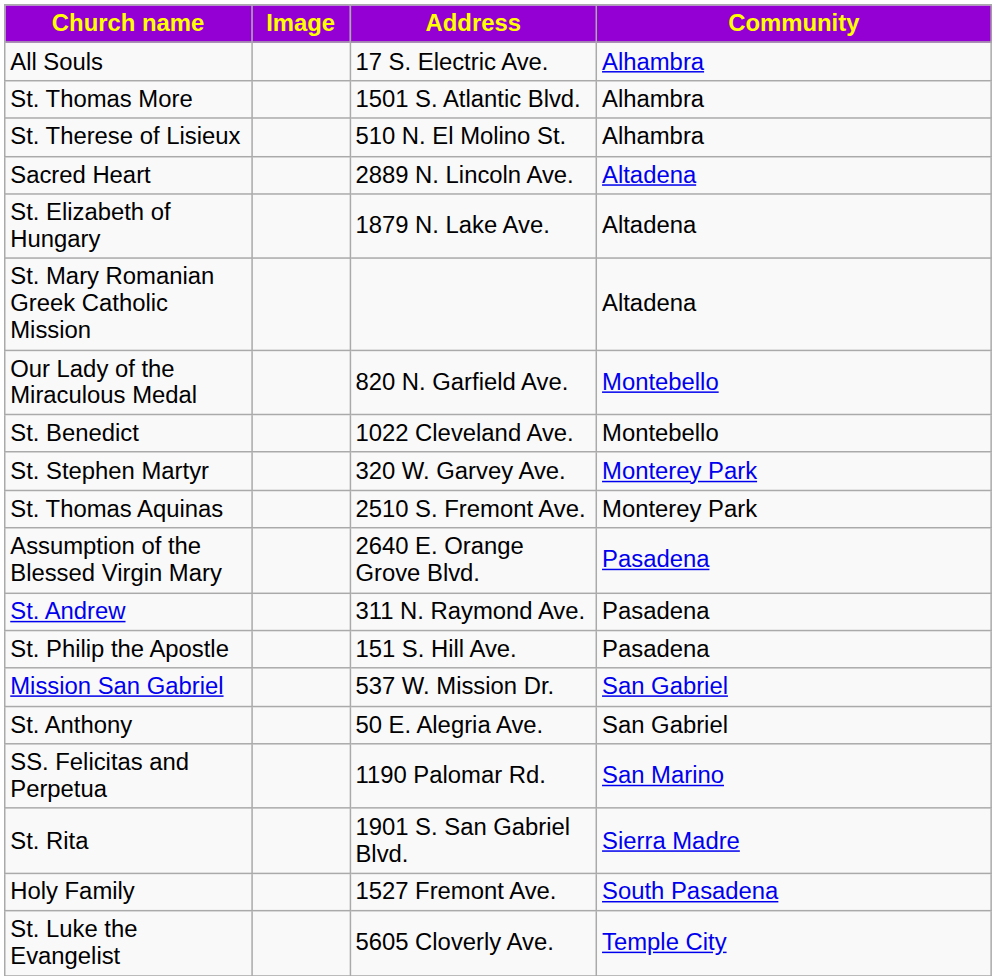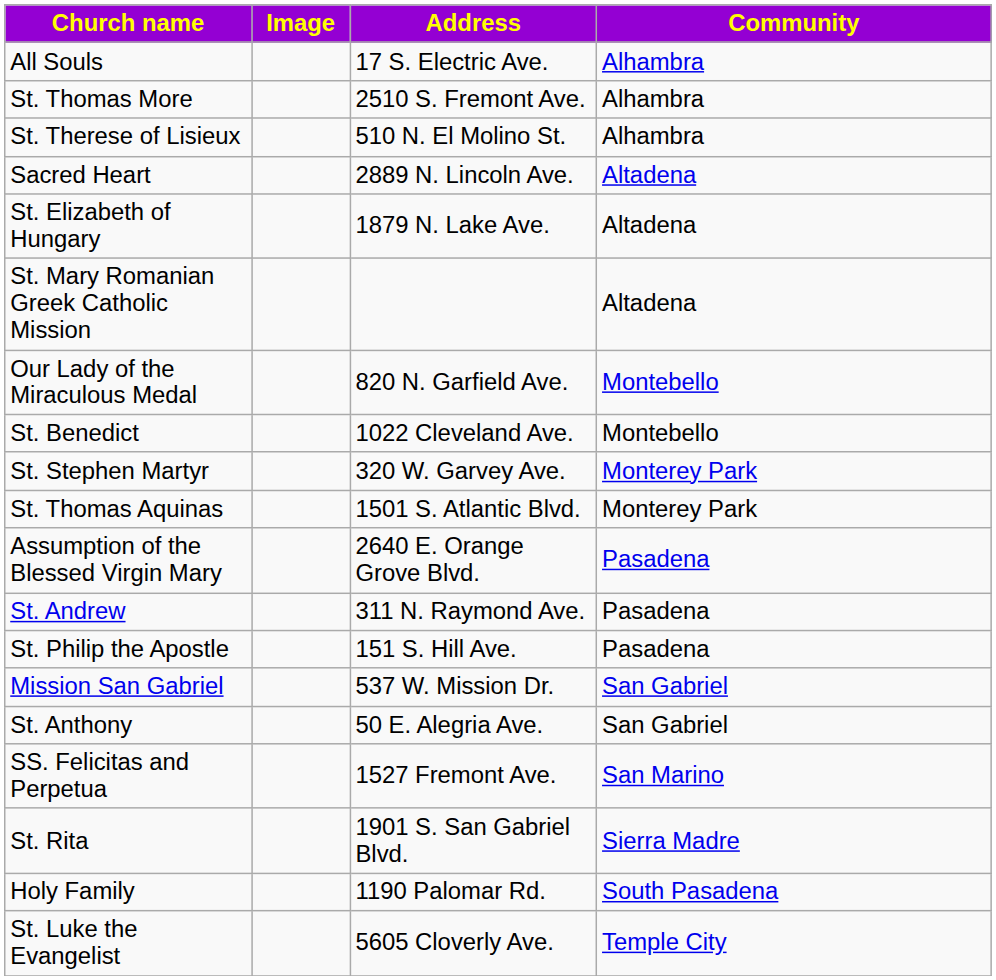St. Thomas More | Address: 1501 S. Atlantic Blvd. -> 2510 S. Fremont Ave.
St. Thomas Aquinas | Address: 2510 S. Fremont Ave. -> 1501 S. Atlantic Blvd.
SS. Felicitas and Perpetua | Address: 1190 Palomar Rd. -> 1527 Fremont Ave.
Holy Family | Address: 1527 Fremont Ave. -> 1190 Palomar Rd.
